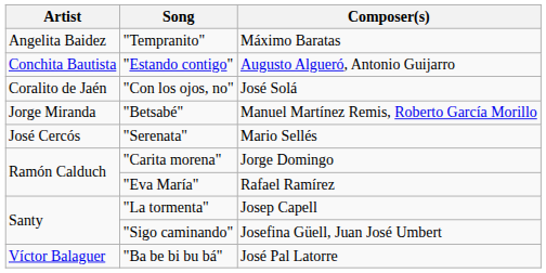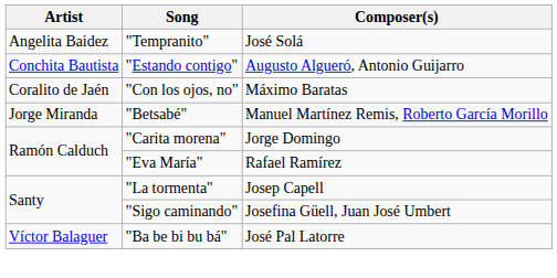"Tempranito" | Composer(s): Máximo Baratas -> José Solá
"Con los ojos, no" | Composer(s): José Solá -> Máximo Baratas
- row: José Cercós | "Serenata" | Mario Sellés
